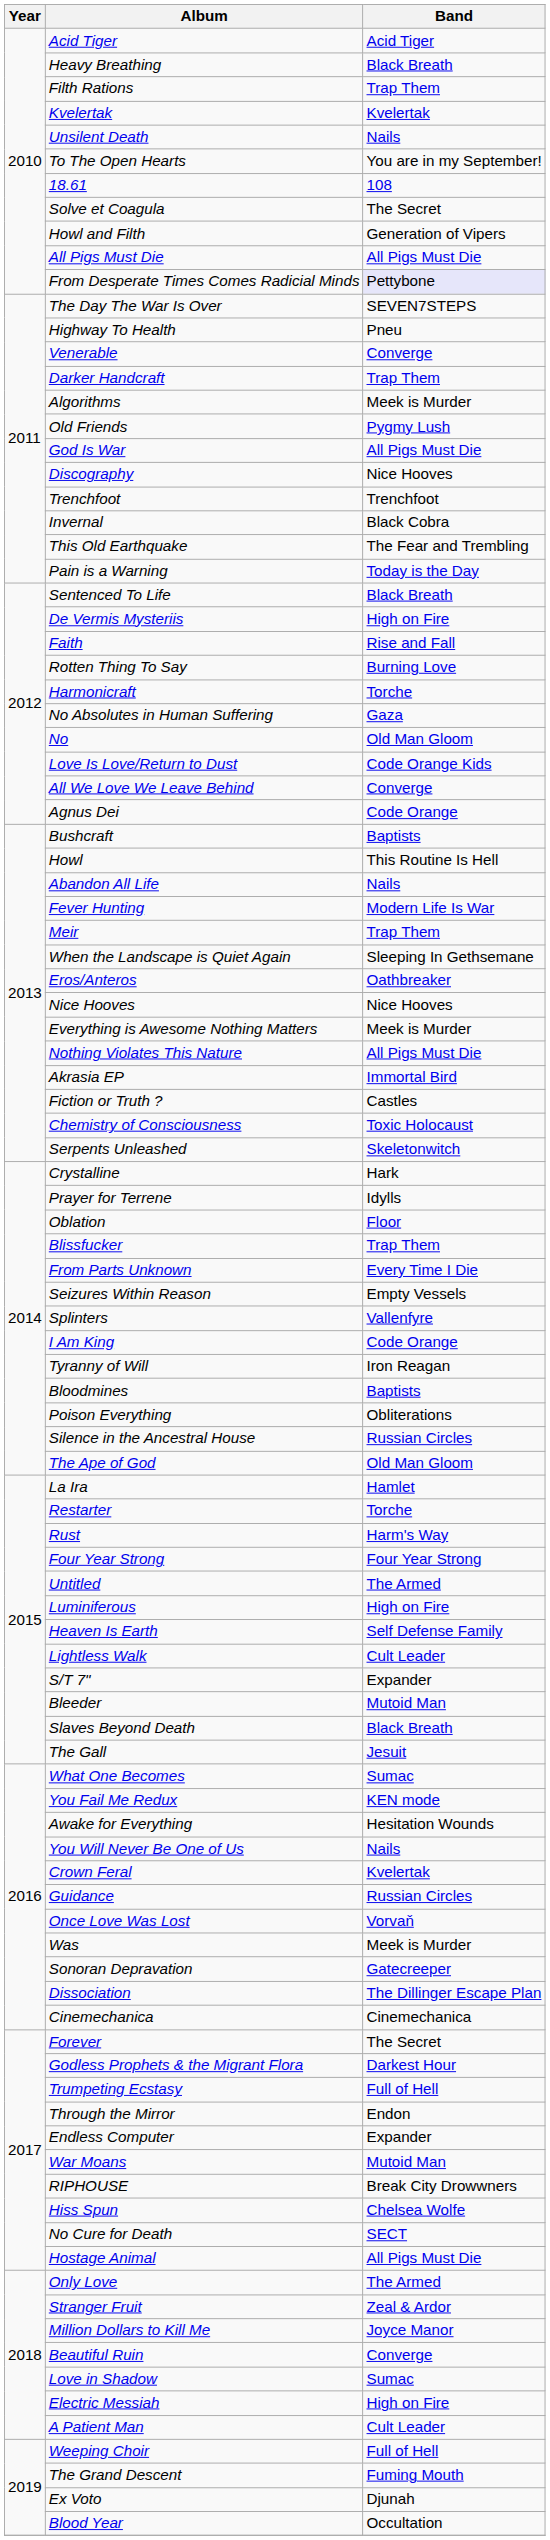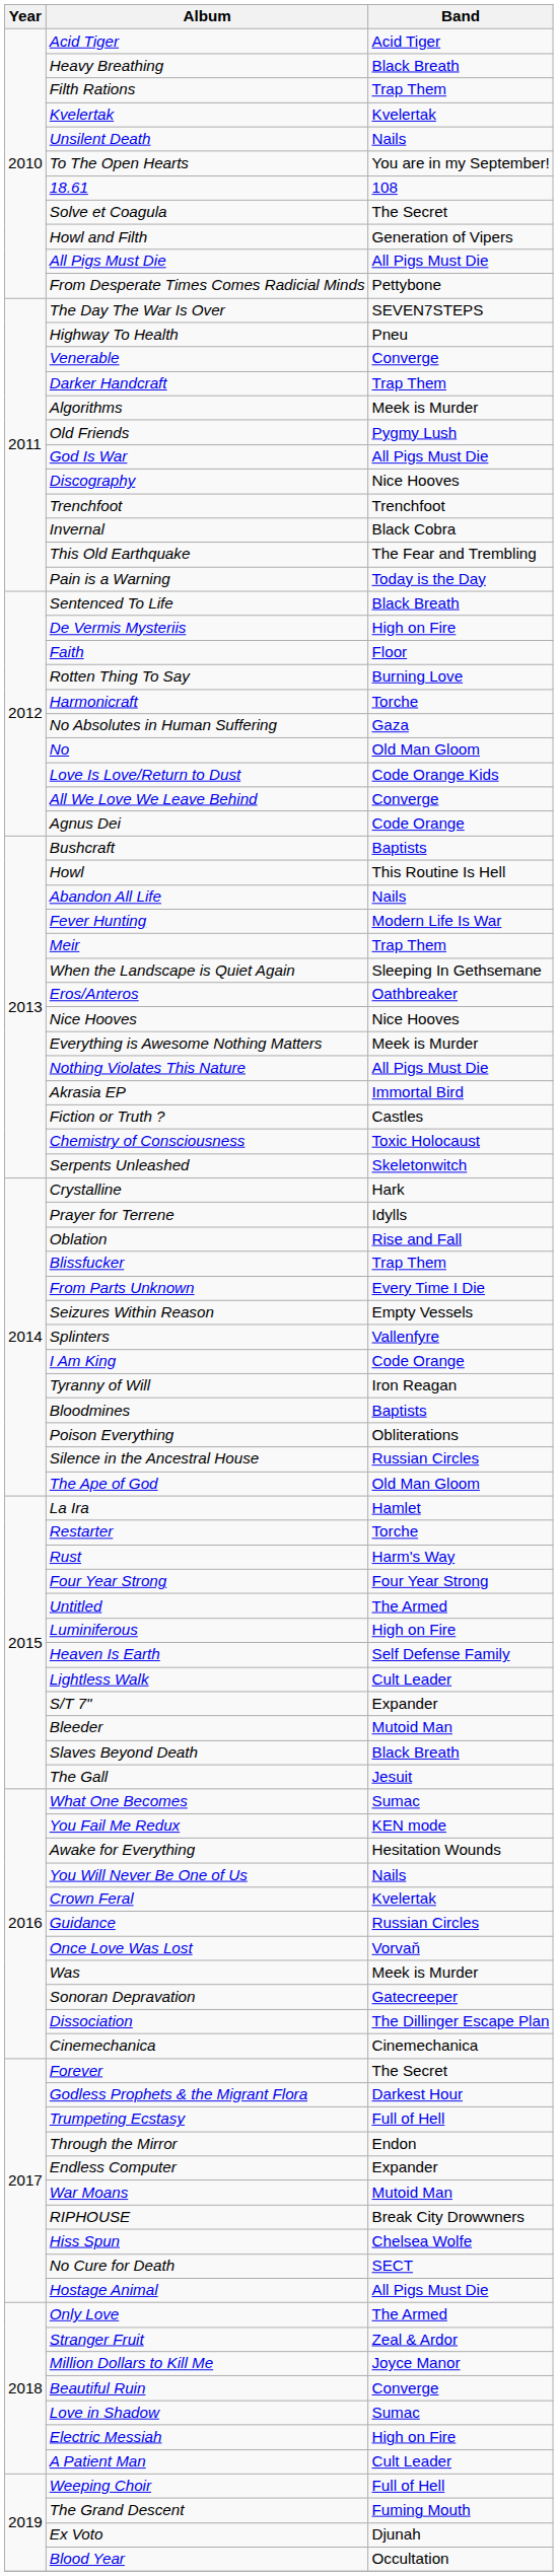From Desperate Times Comes Radicial Minds | Band: lavender background -> no background
Faith | Band: Rise and Fall -> Floor
Oblation | Band: Floor -> Rise and Fall
